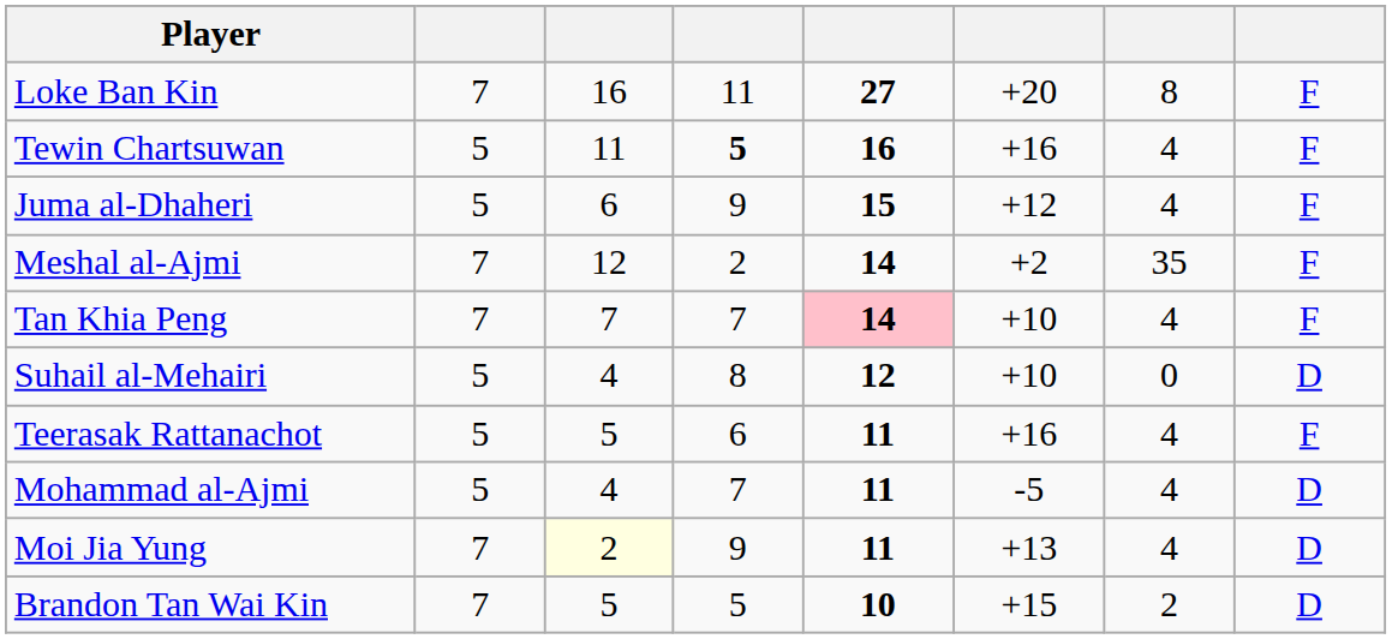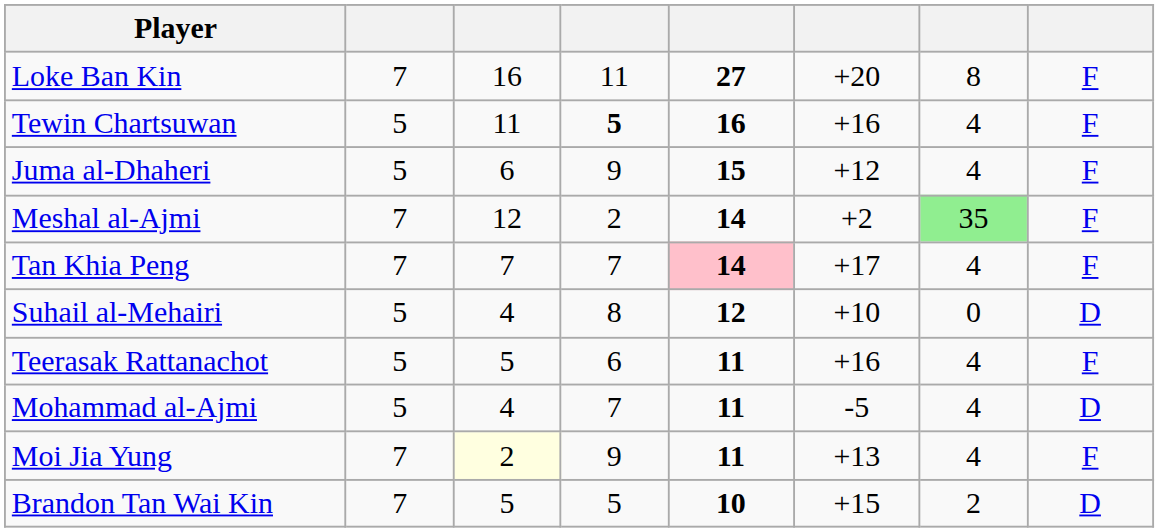Meshal al-Ajmi | column 7: no background -> lightgreen background
Tan Khia Peng | column 6: +10 -> +17
Moi Jia Yung | column 8: D -> F
